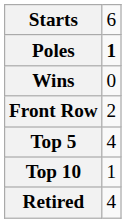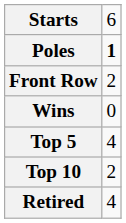rows swapped: Front Row <-> Wins
Top 10 | column 2: 1 -> 2
